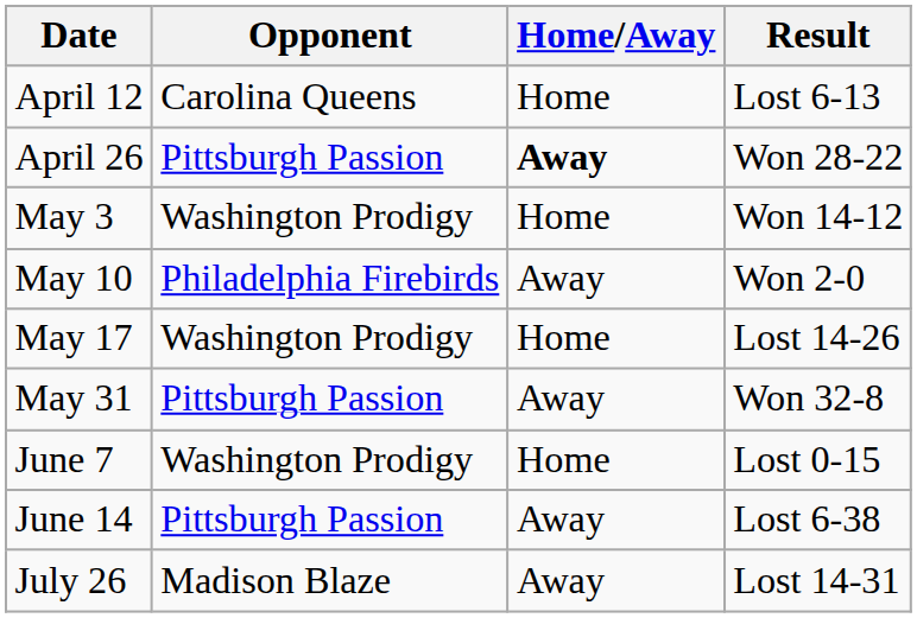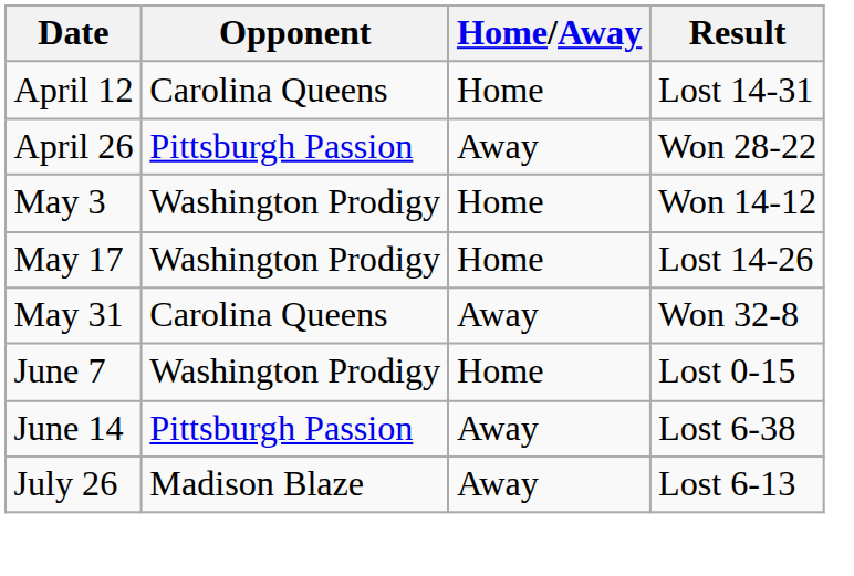April 12 | Result: Lost 6-13 -> Lost 14-31
April 26 | Home/Away: bold -> normal
- row: May 10 | Philadelphia Firebirds | Away | Won 2-0
May 31 | Opponent: Pittsburgh Passion -> Carolina Queens
July 26 | Result: Lost 14-31 -> Lost 6-13
